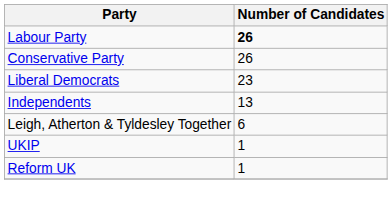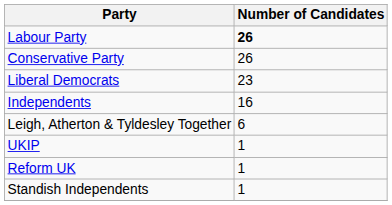Independents | Number of Candidates: 13 -> 16
+ row: Standish Independents | 1
